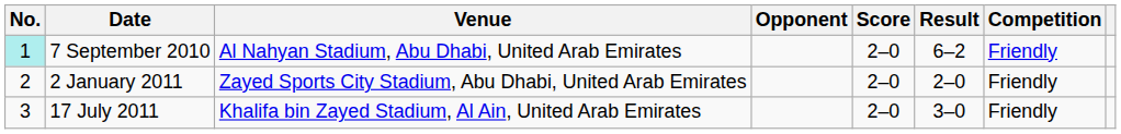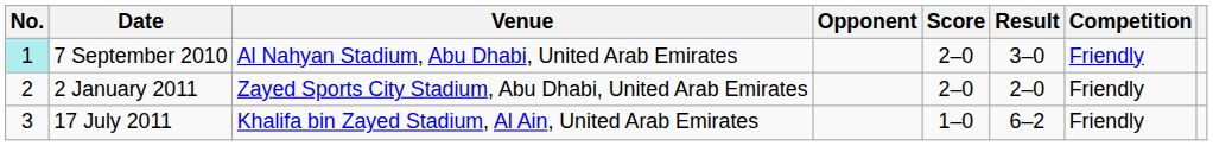7 September 2010 | Result: 6–2 -> 3–0
17 July 2011 | Score: 2–0 -> 1–0
17 July 2011 | Result: 3–0 -> 6–2
